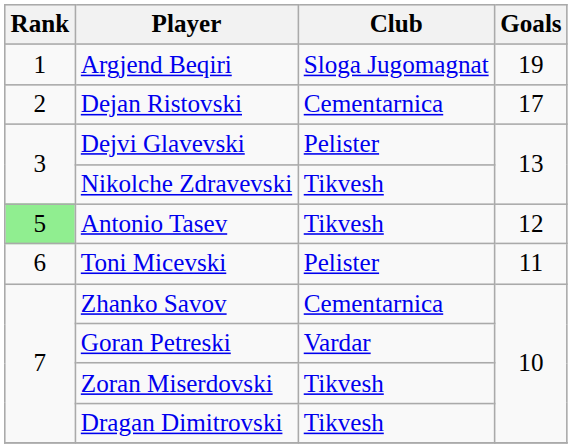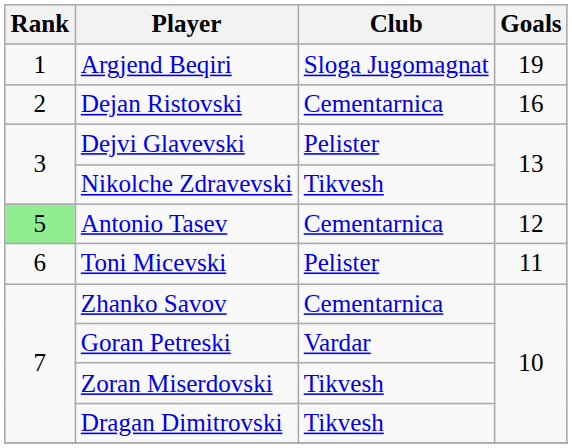Dejan Ristovski | Goals: 17 -> 16
Antonio Tasev | Club: Tikvesh -> Cementarnica
